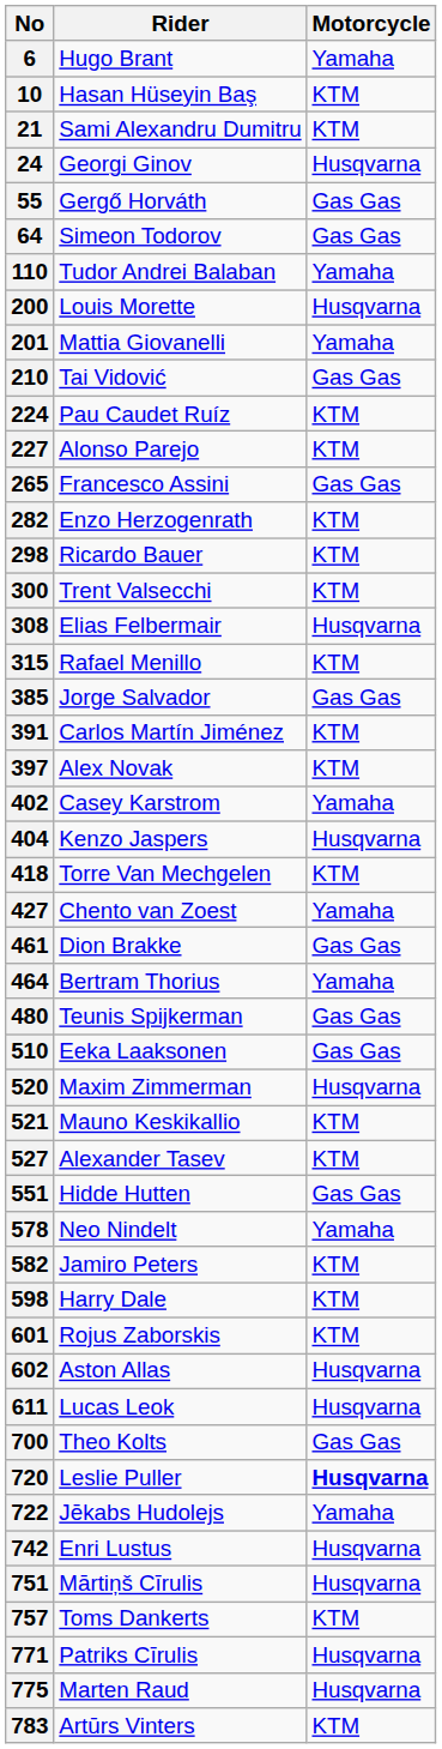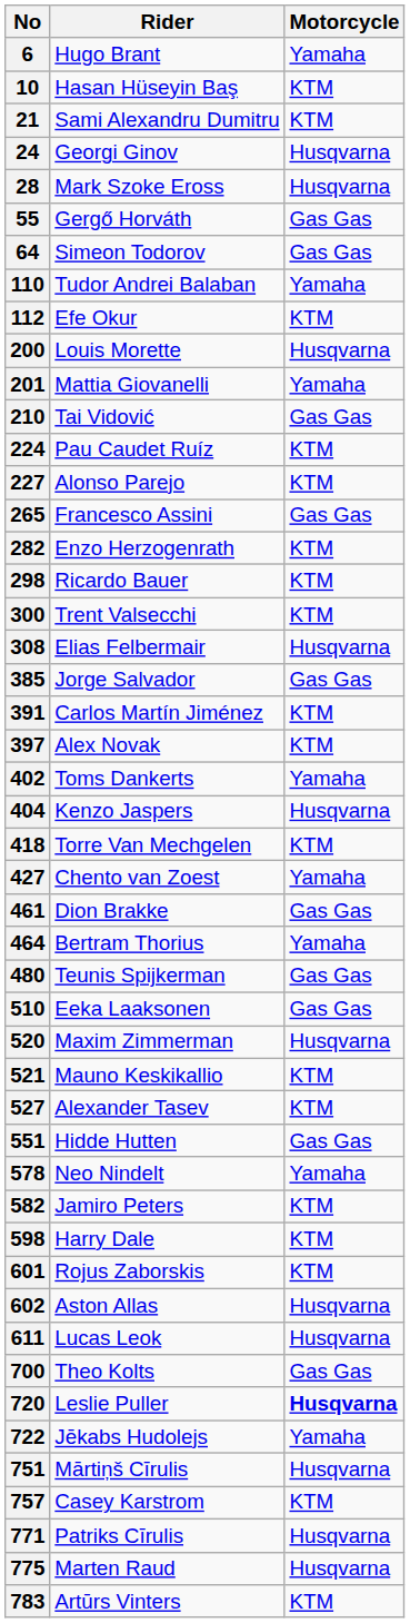+ row: 28 | Mark Szoke Eross | Husqvarna
+ row: 112 | Efe Okur | KTM
- row: 315 | Rafael Menillo | KTM
402 | Rider: Casey Karstrom -> Toms Dankerts
- row: 742 | Enri Lustus | Husqvarna
757 | Rider: Toms Dankerts -> Casey Karstrom
